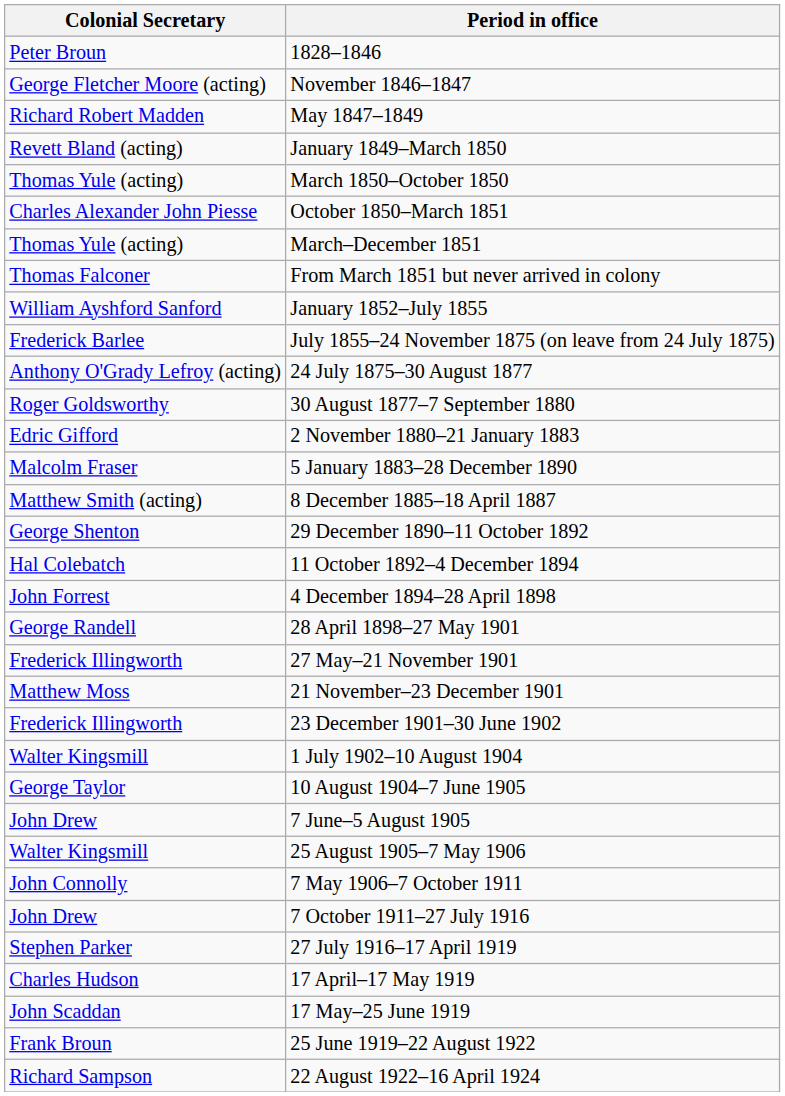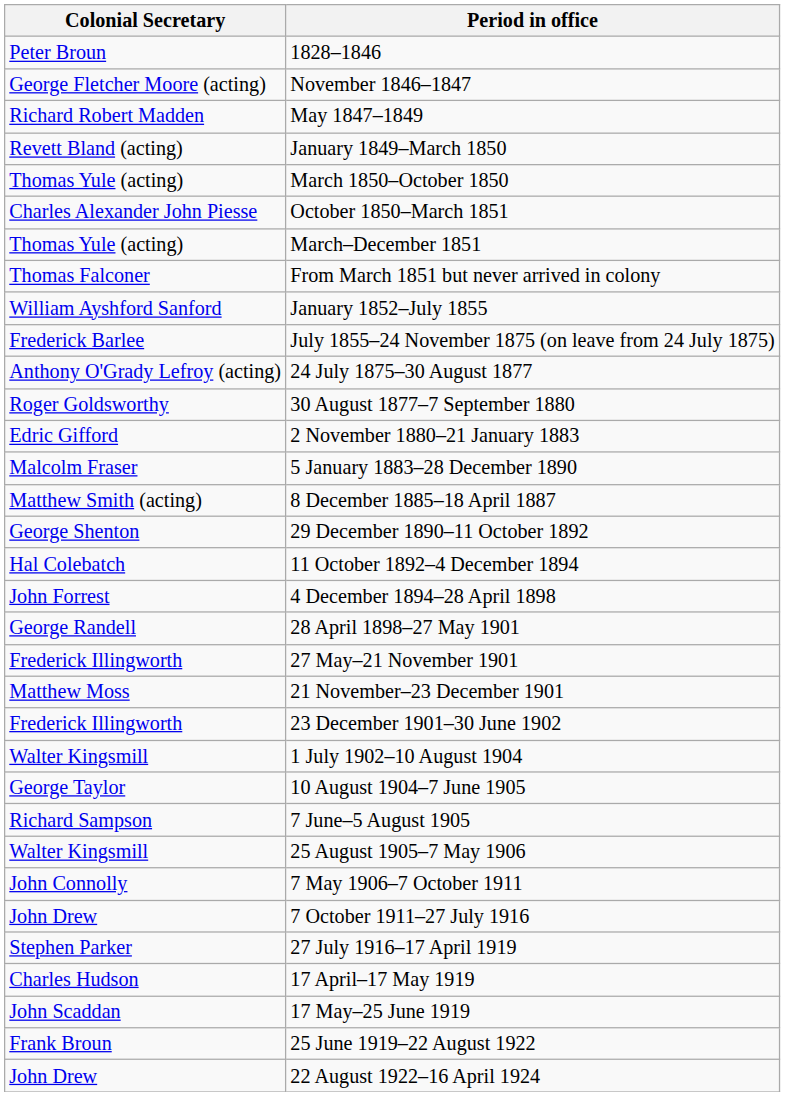7 June–5 August 1905 | Colonial Secretary: John Drew -> Richard Sampson
22 August 1922–16 April 1924 | Colonial Secretary: Richard Sampson -> John Drew
